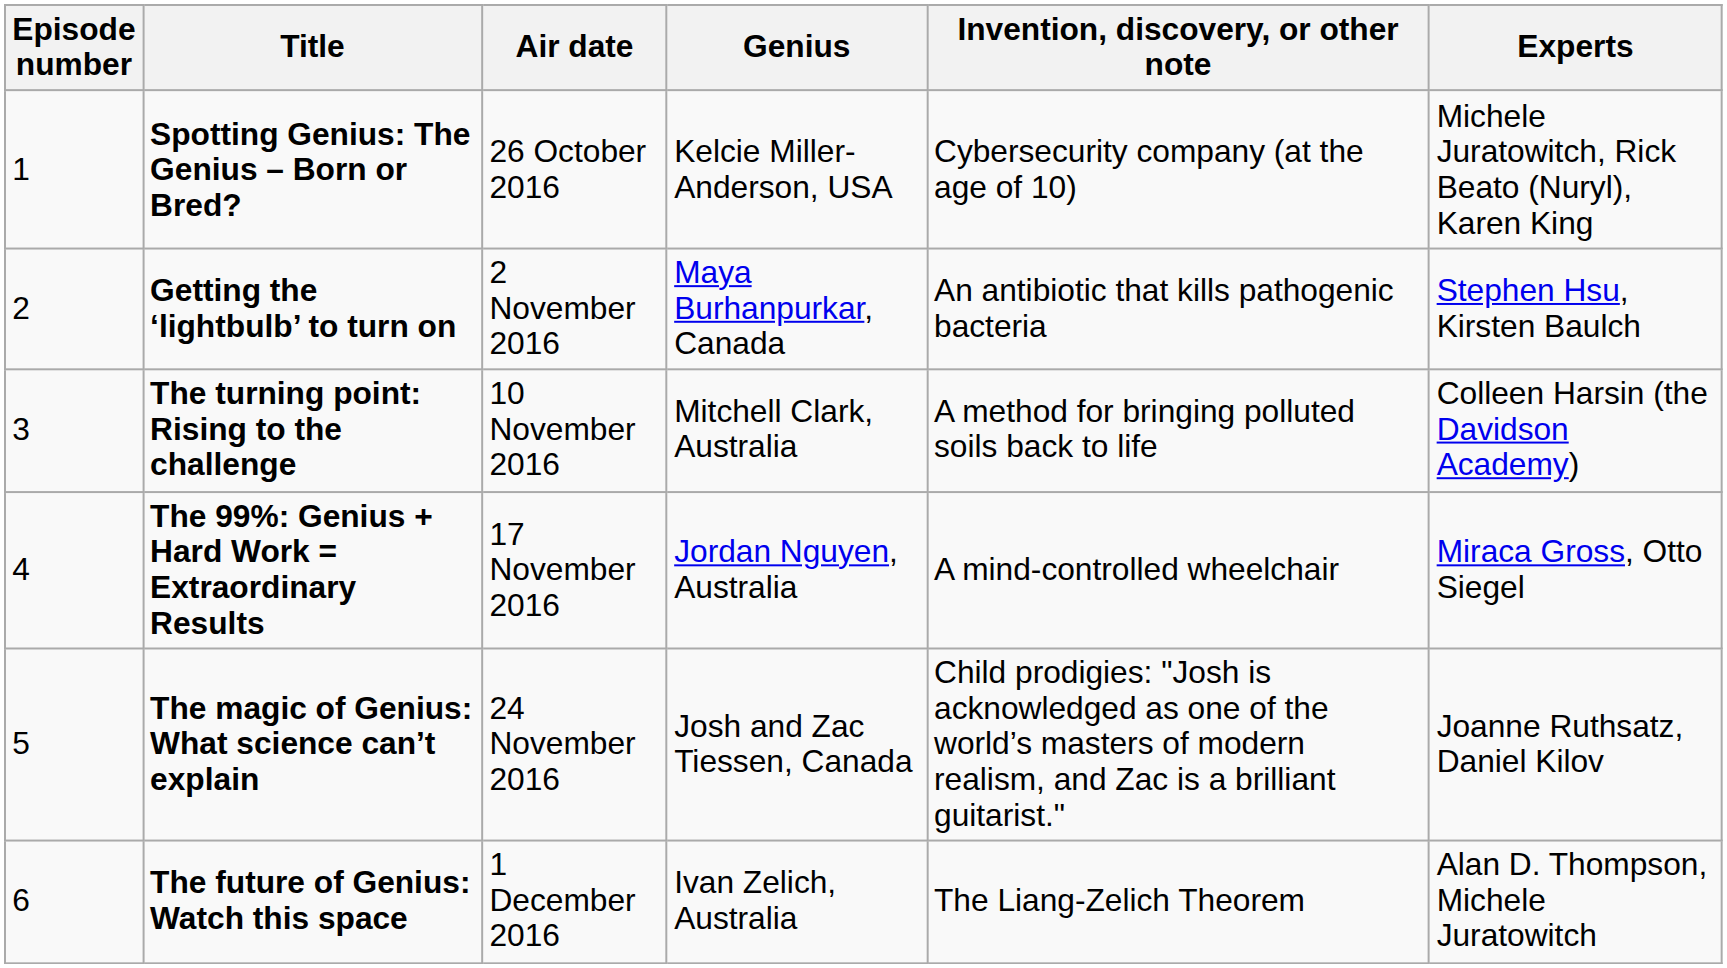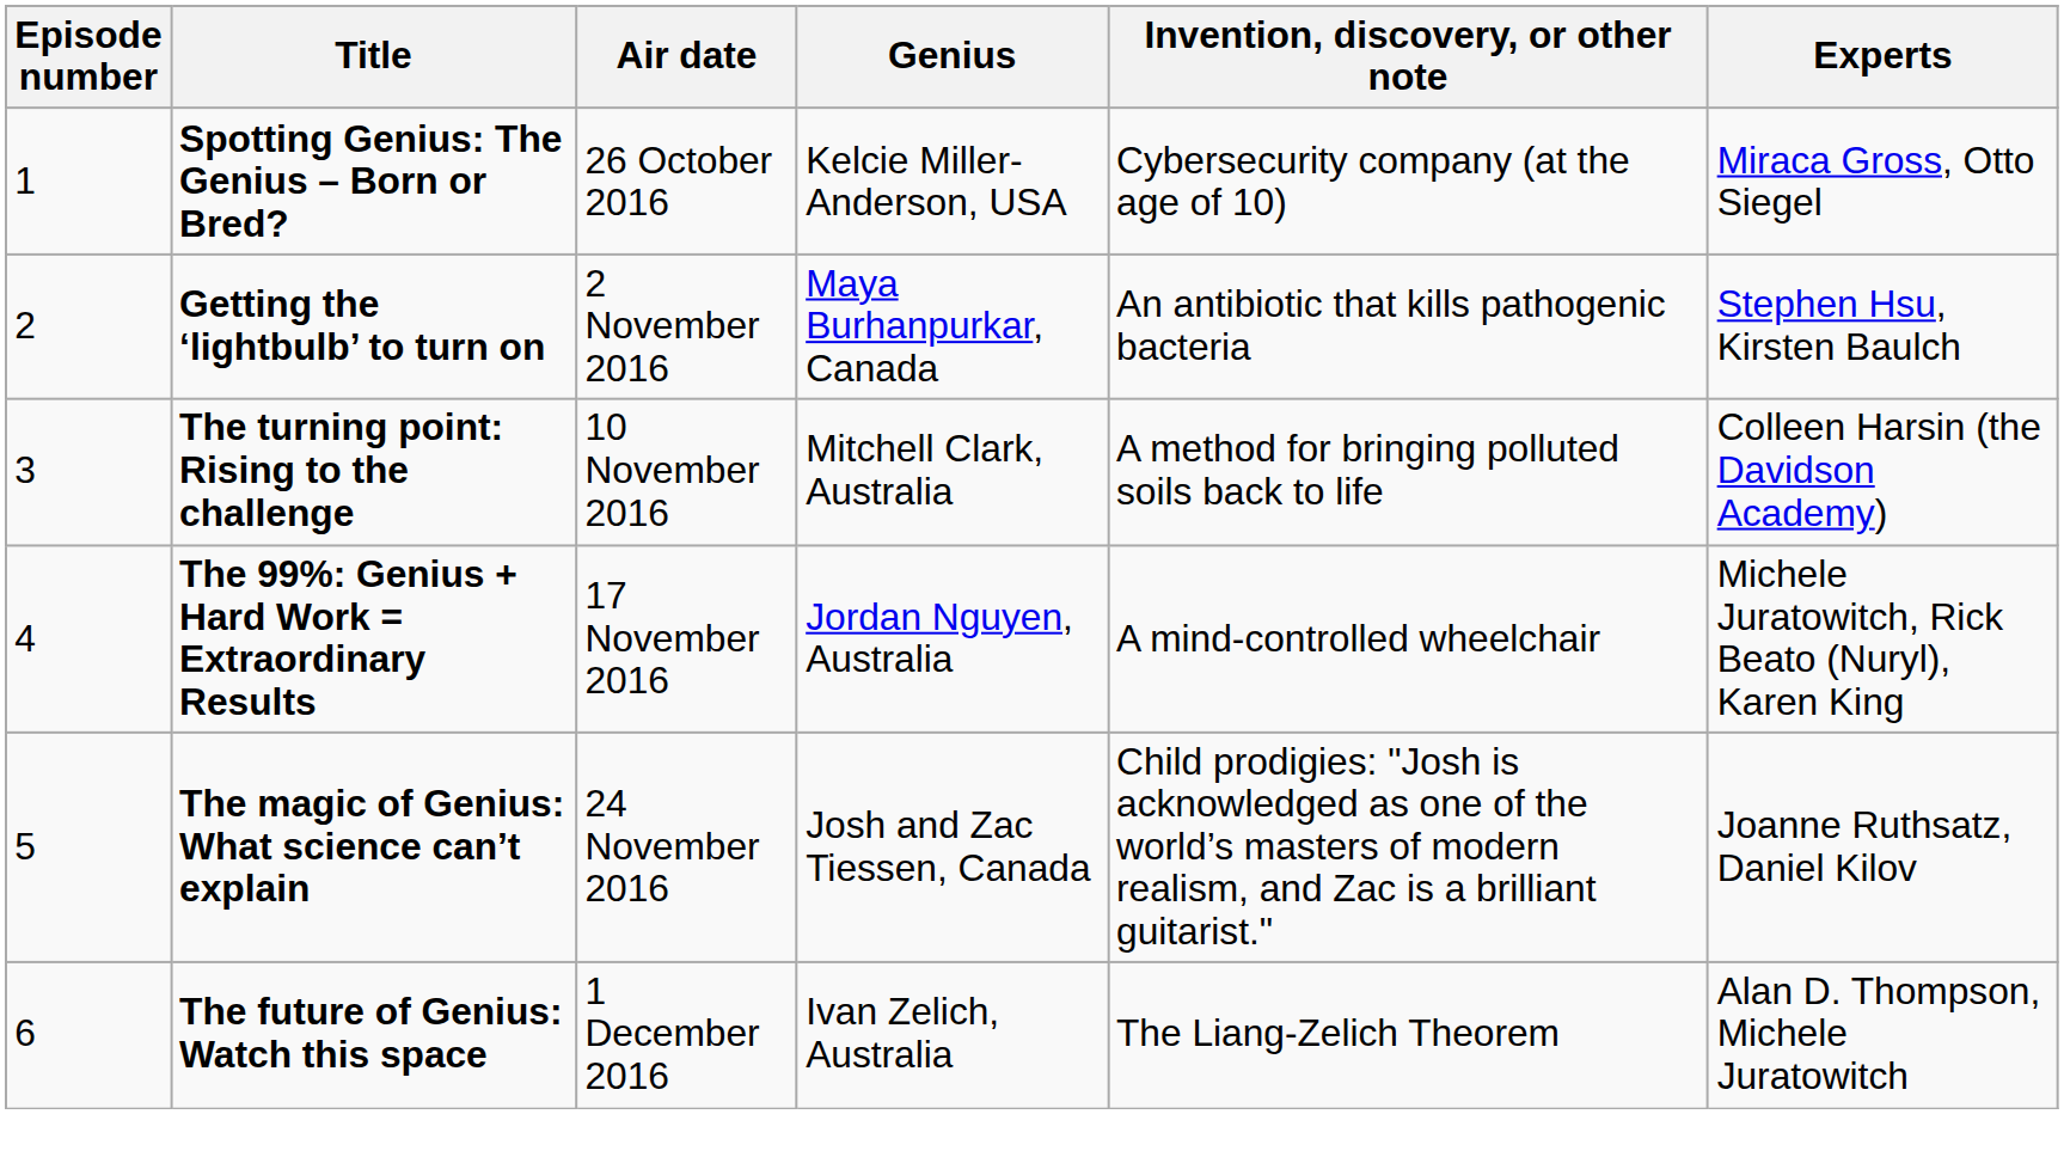Spotting Genius: The Genius – Born or Bred? | Experts: Michele Juratowitch, Rick Beato (Nuryl), Karen King -> Miraca Gross, Otto Siegel
The 99%: Genius + Hard Work = Extraordinary Results | Experts: Miraca Gross, Otto Siegel -> Michele Juratowitch, Rick Beato (Nuryl), Karen King
